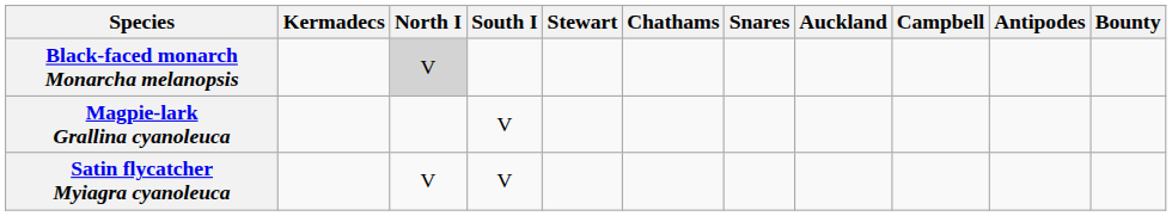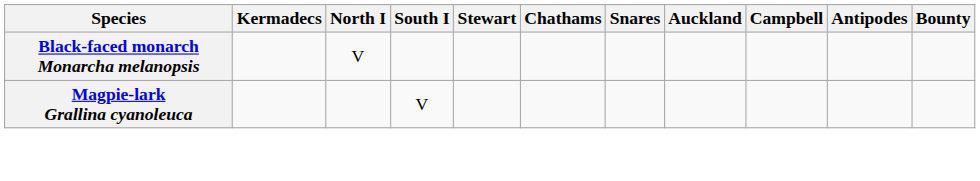Black-faced monarch Monarcha melanopsis | North I: lightgrey background -> no background
- row: Satin flycatcher Myiagra cyanoleuca | V | V
